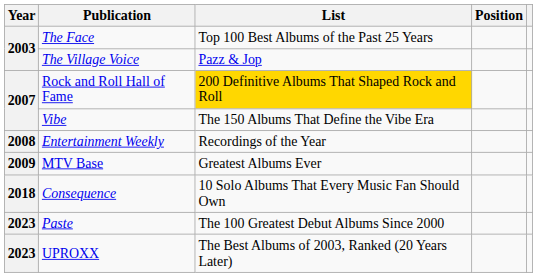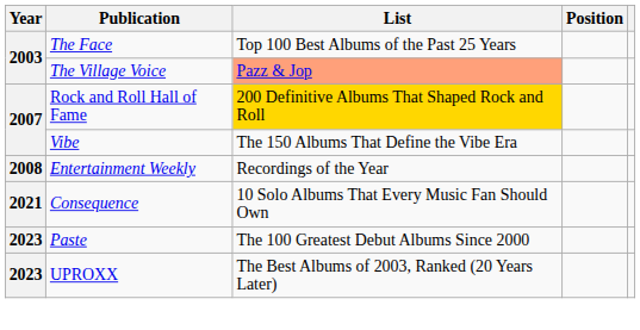The Village Voice | List: no background -> lightsalmon background
- row: 2009 | MTV Base | Greatest Albums Ever
Consequence | Year: 2018 -> 2021
